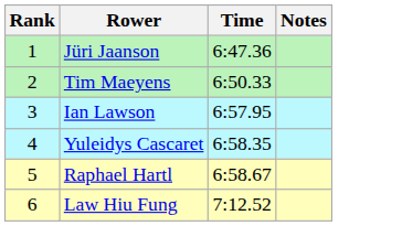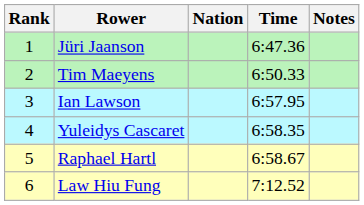+ column: Nation
